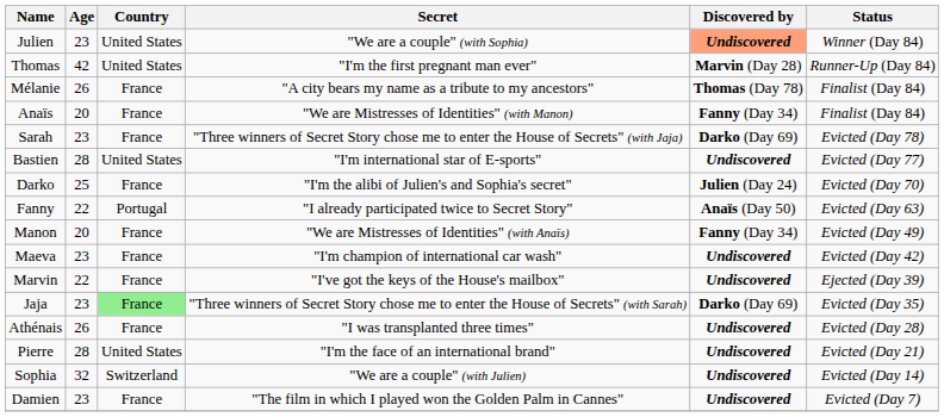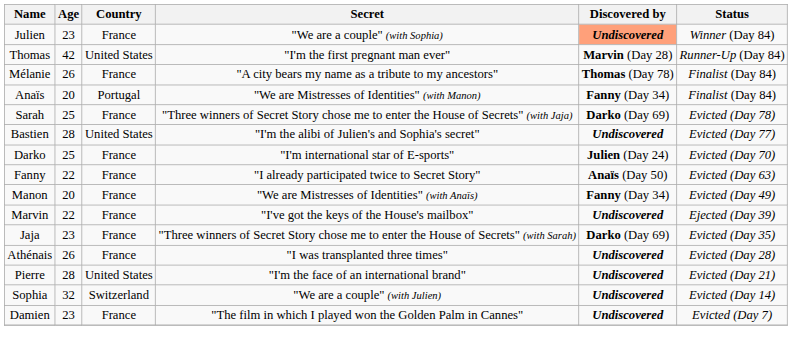Julien | Country: United States -> France
Anaïs | Country: France -> Portugal
Sarah | Age: 23 -> 25
Bastien | Secret: "I'm international star of E-sports" -> "I'm the alibi of Julien's and Sophia's secret"
Darko | Secret: "I'm the alibi of Julien's and Sophia's secret" -> "I'm international star of E-sports"
Fanny | Country: Portugal -> France
- row: Maeva | 23 | France | "I'm champion of international car wash" | Undiscovered | Evicted (Day 42)
Jaja | Country: lightgreen background -> no background
